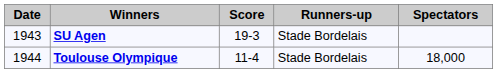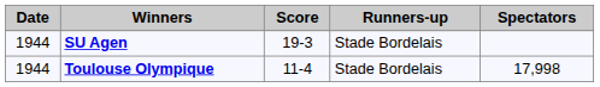SU Agen | Date: 1943 -> 1944
Toulouse Olympique | Spectators: 18,000 -> 17,998
